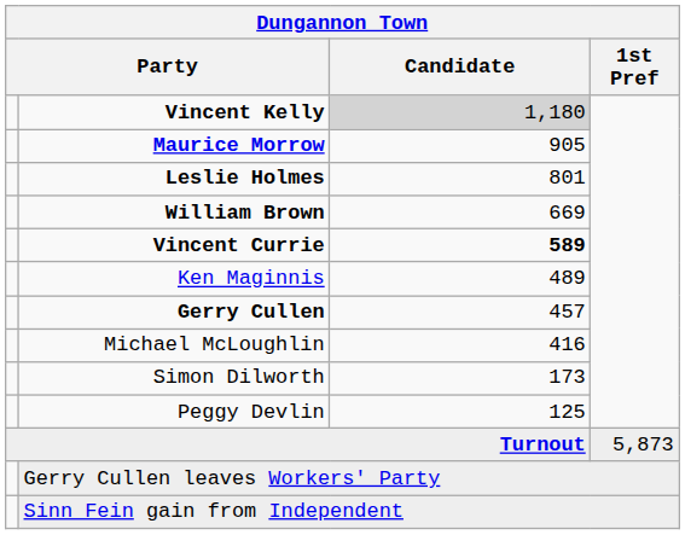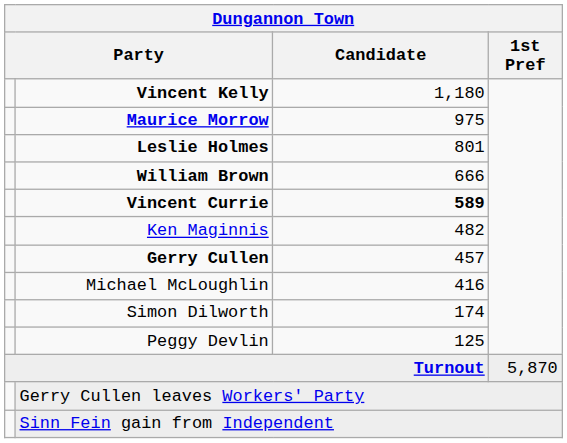Vincent Kelly | Candidate: lightgrey background -> no background
Maurice Morrow | Candidate: 905 -> 975
William Brown | Candidate: 669 -> 666
Ken Maginnis | Candidate: 489 -> 482
Simon Dilworth | Candidate: 173 -> 174
Turnout | 1st Pref: 5,873 -> 5,870
